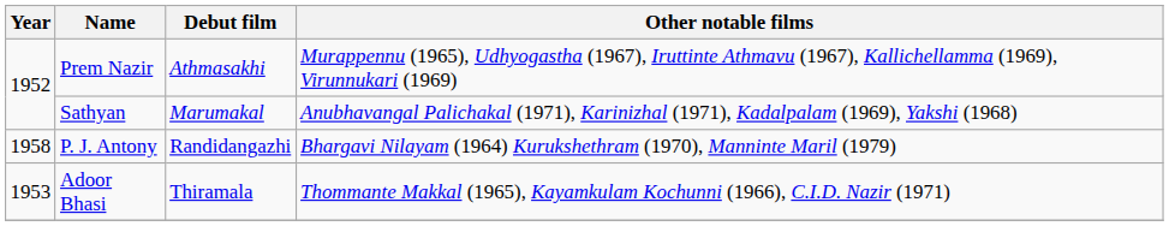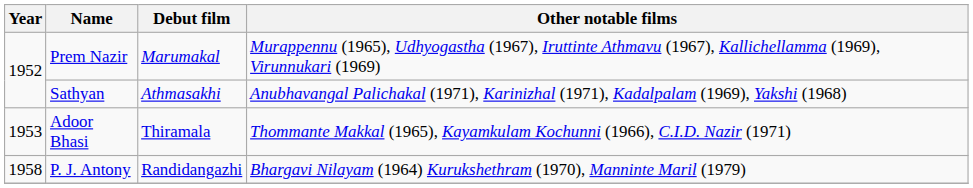Prem Nazir | Debut film: Athmasakhi -> Marumakal
Sathyan | Debut film: Marumakal -> Athmasakhi
rows swapped: Adoor Bhasi <-> P. J. Antony
